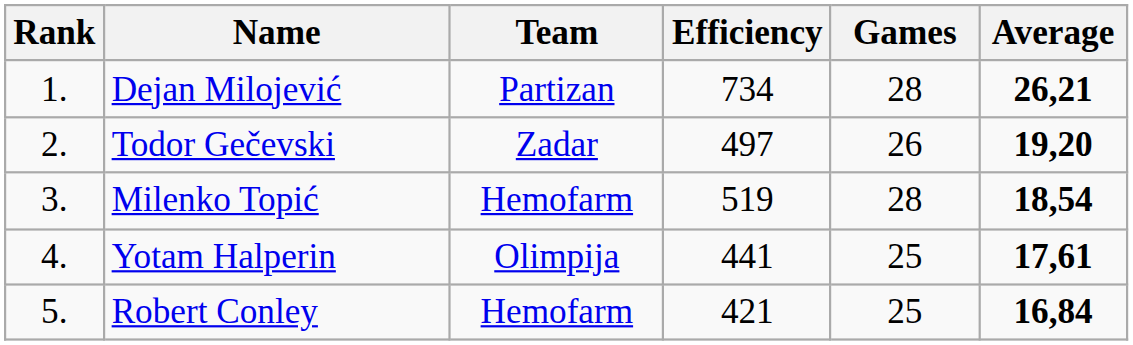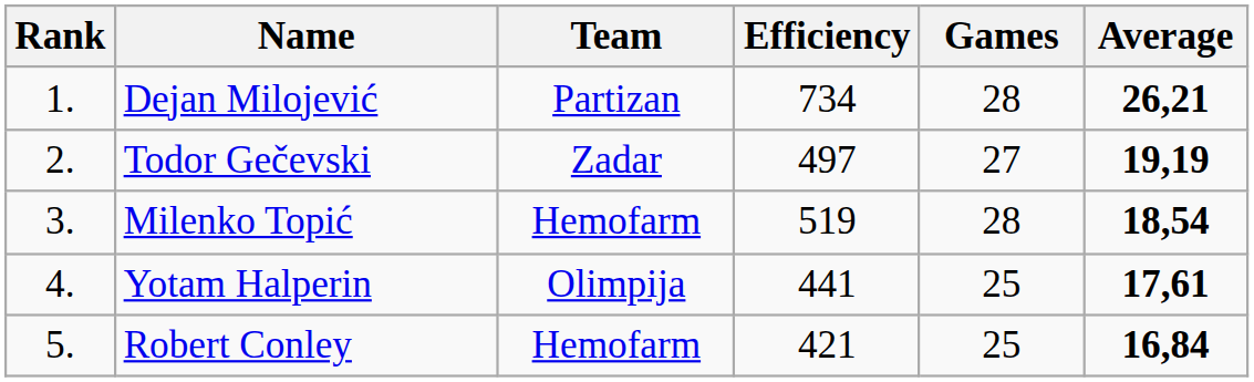Todor Gečevski | Games: 26 -> 27
Todor Gečevski | Average: 19,20 -> 19,19
